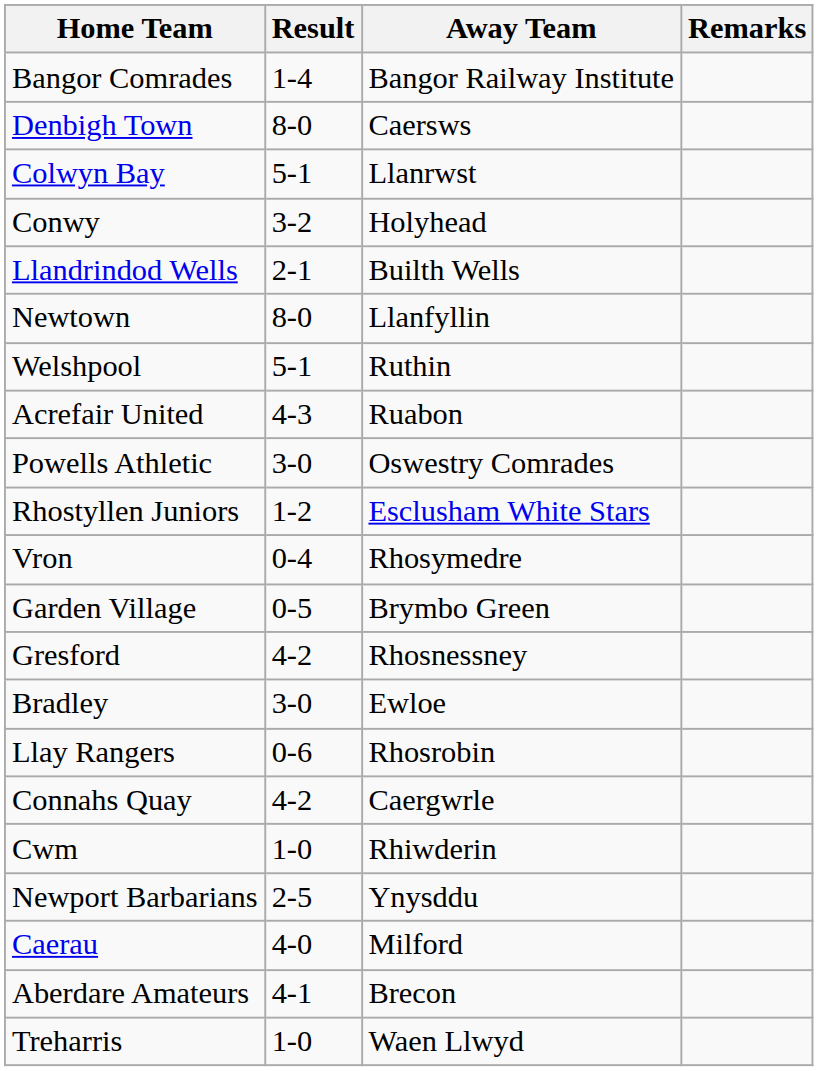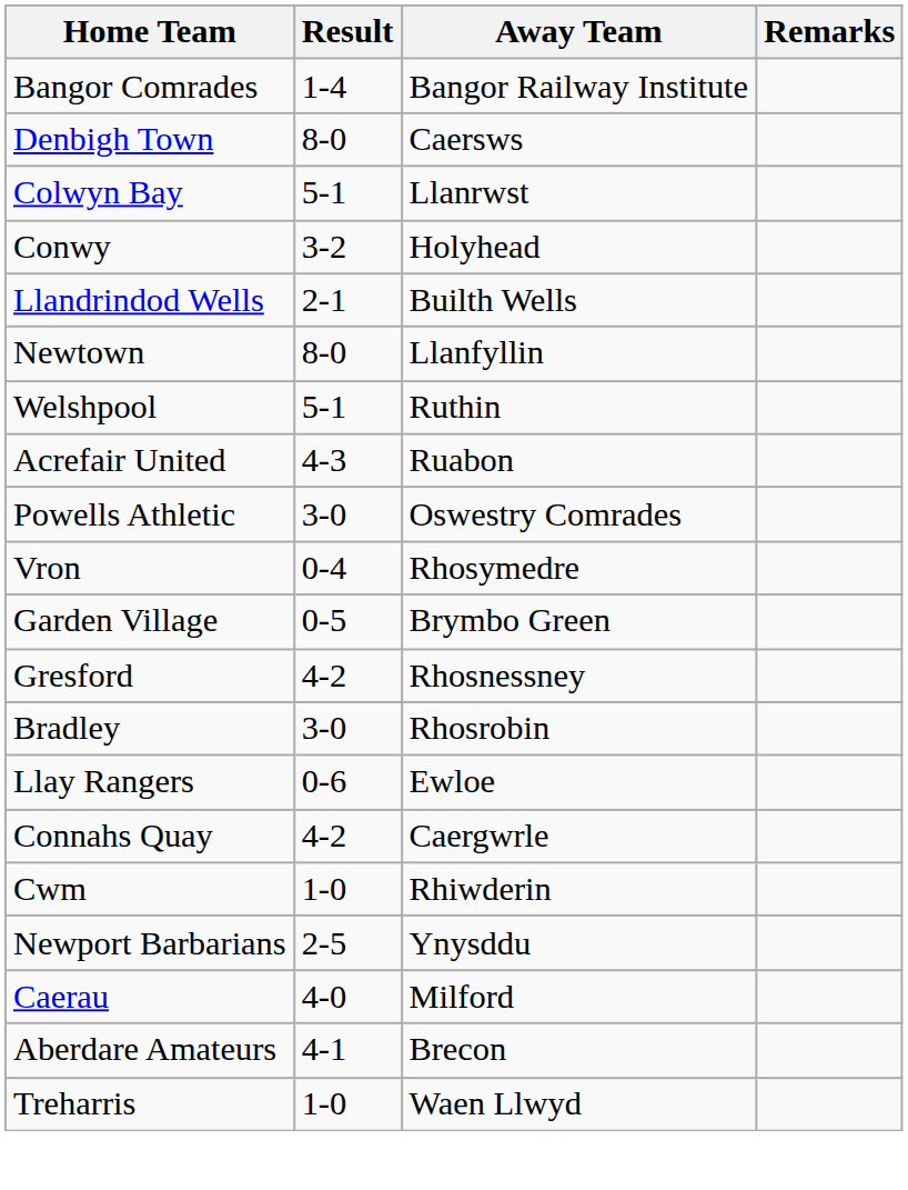- row: Rhostyllen Juniors | 1-2 | Esclusham White Stars
Bradley | Away Team: Ewloe -> Rhosrobin
Llay Rangers | Away Team: Rhosrobin -> Ewloe
